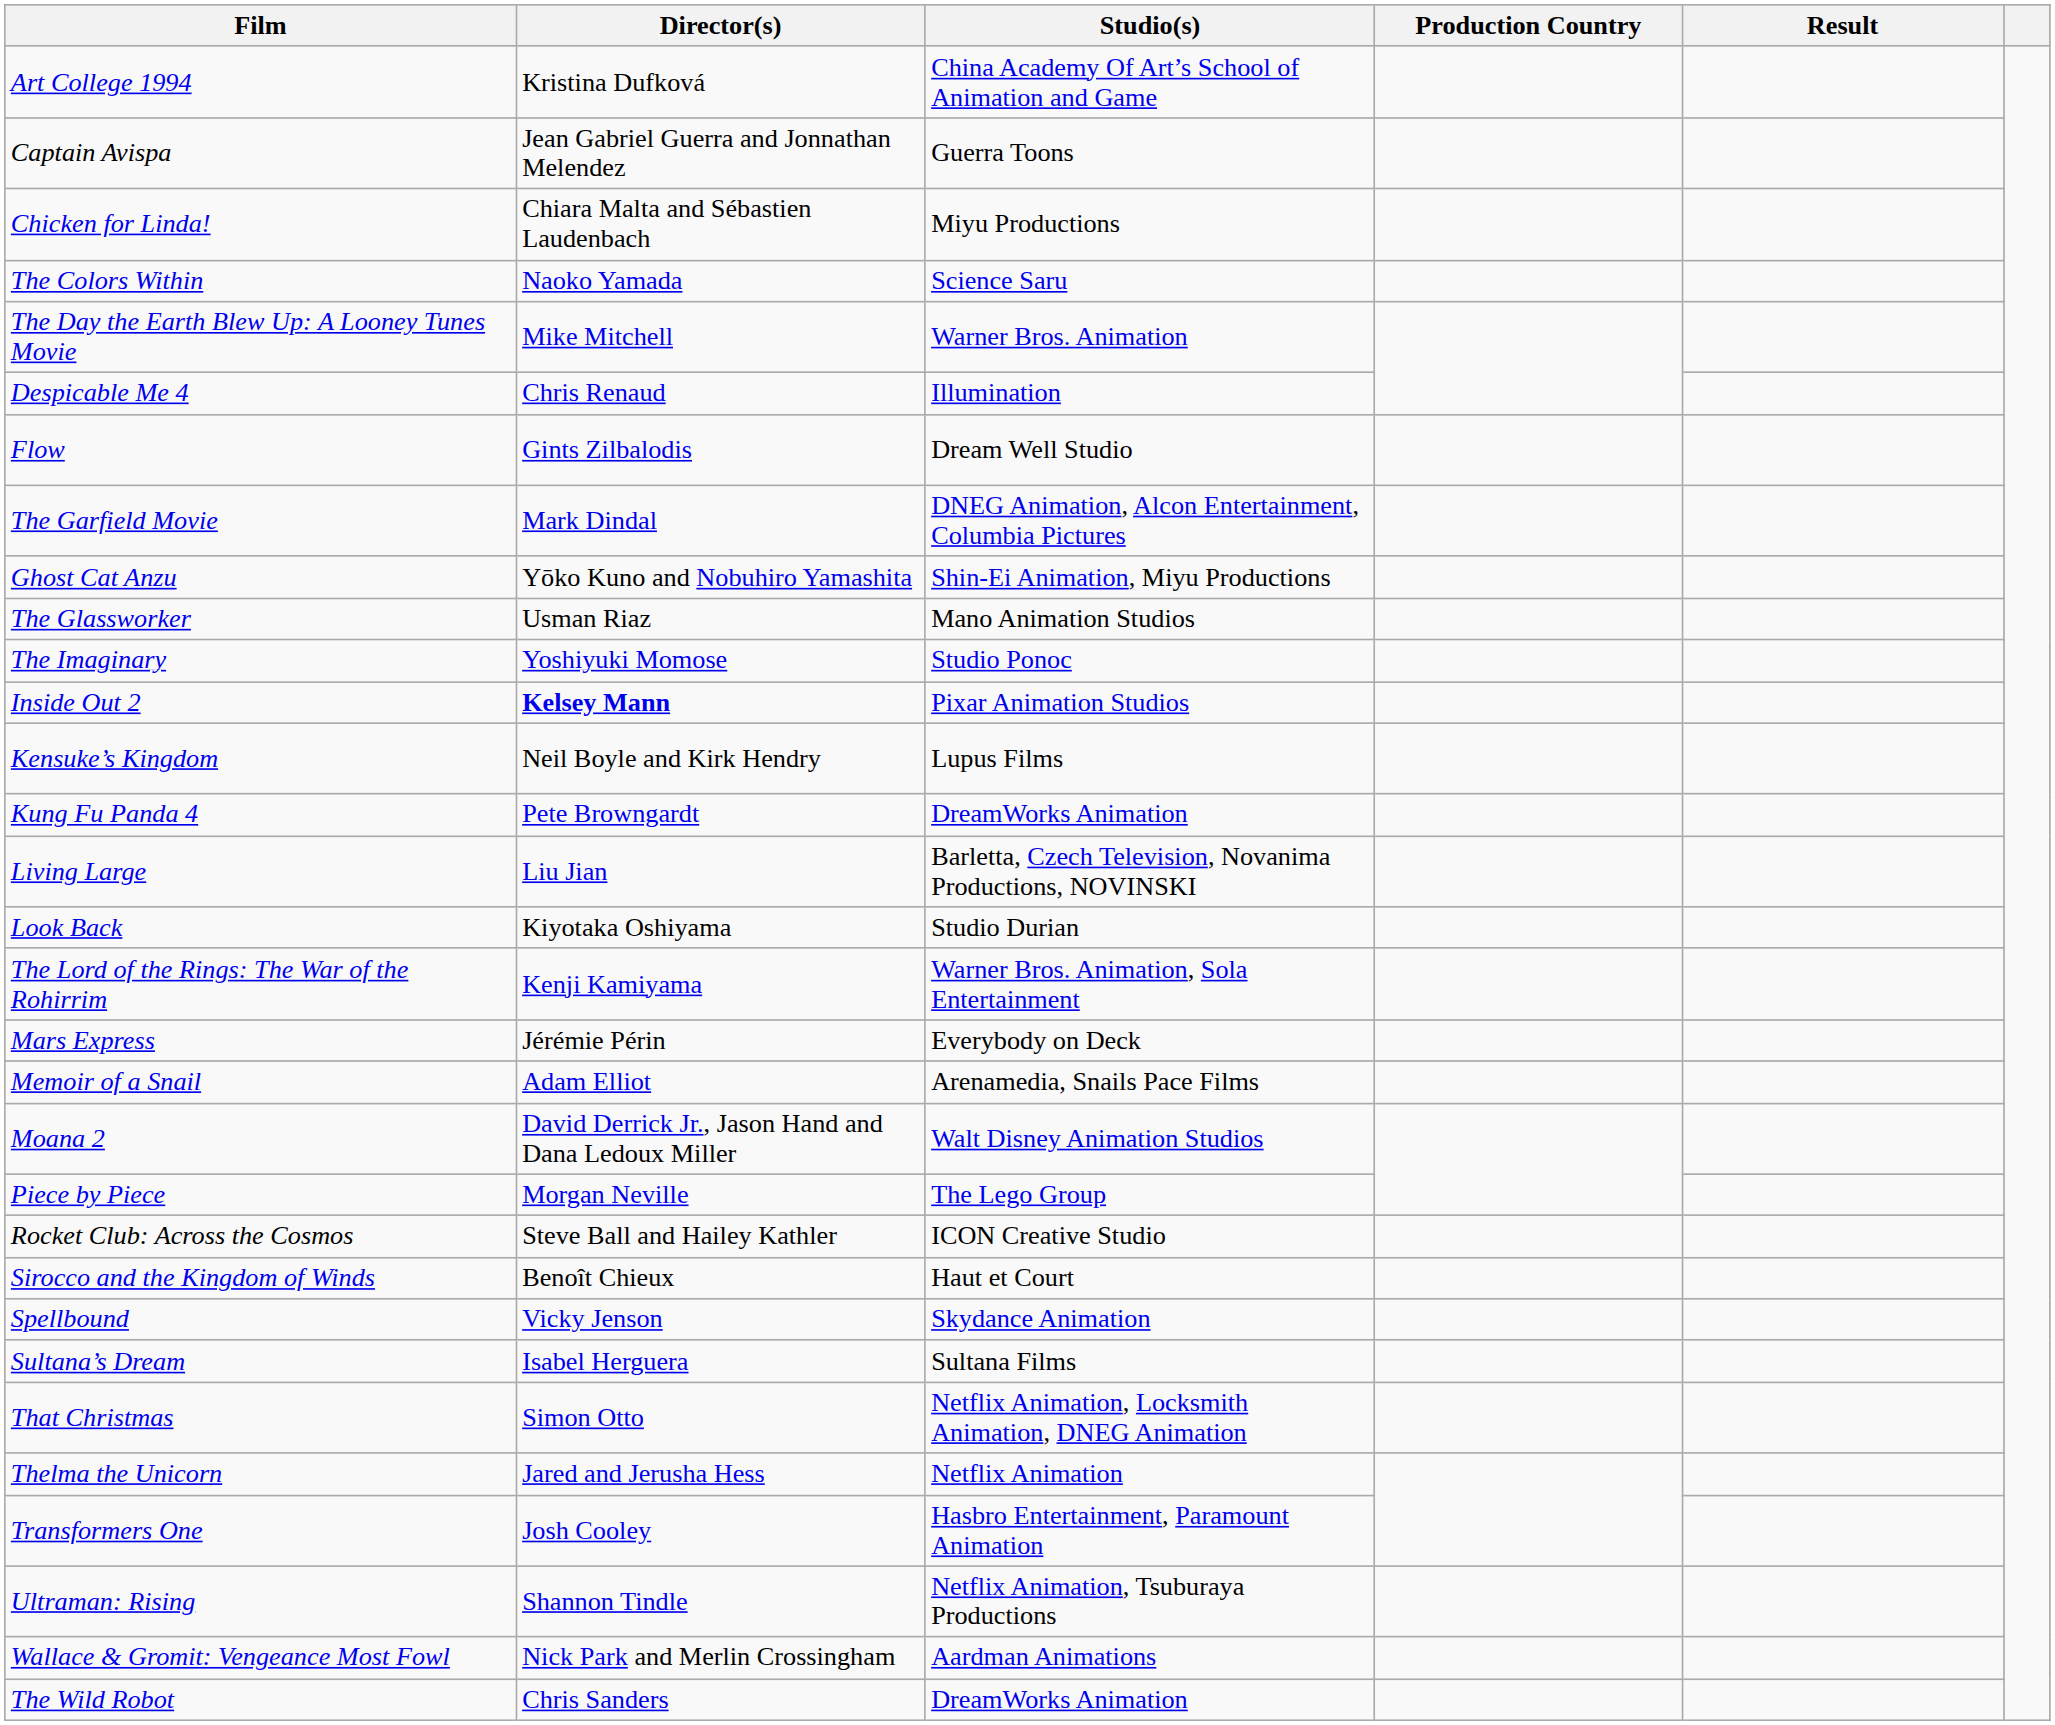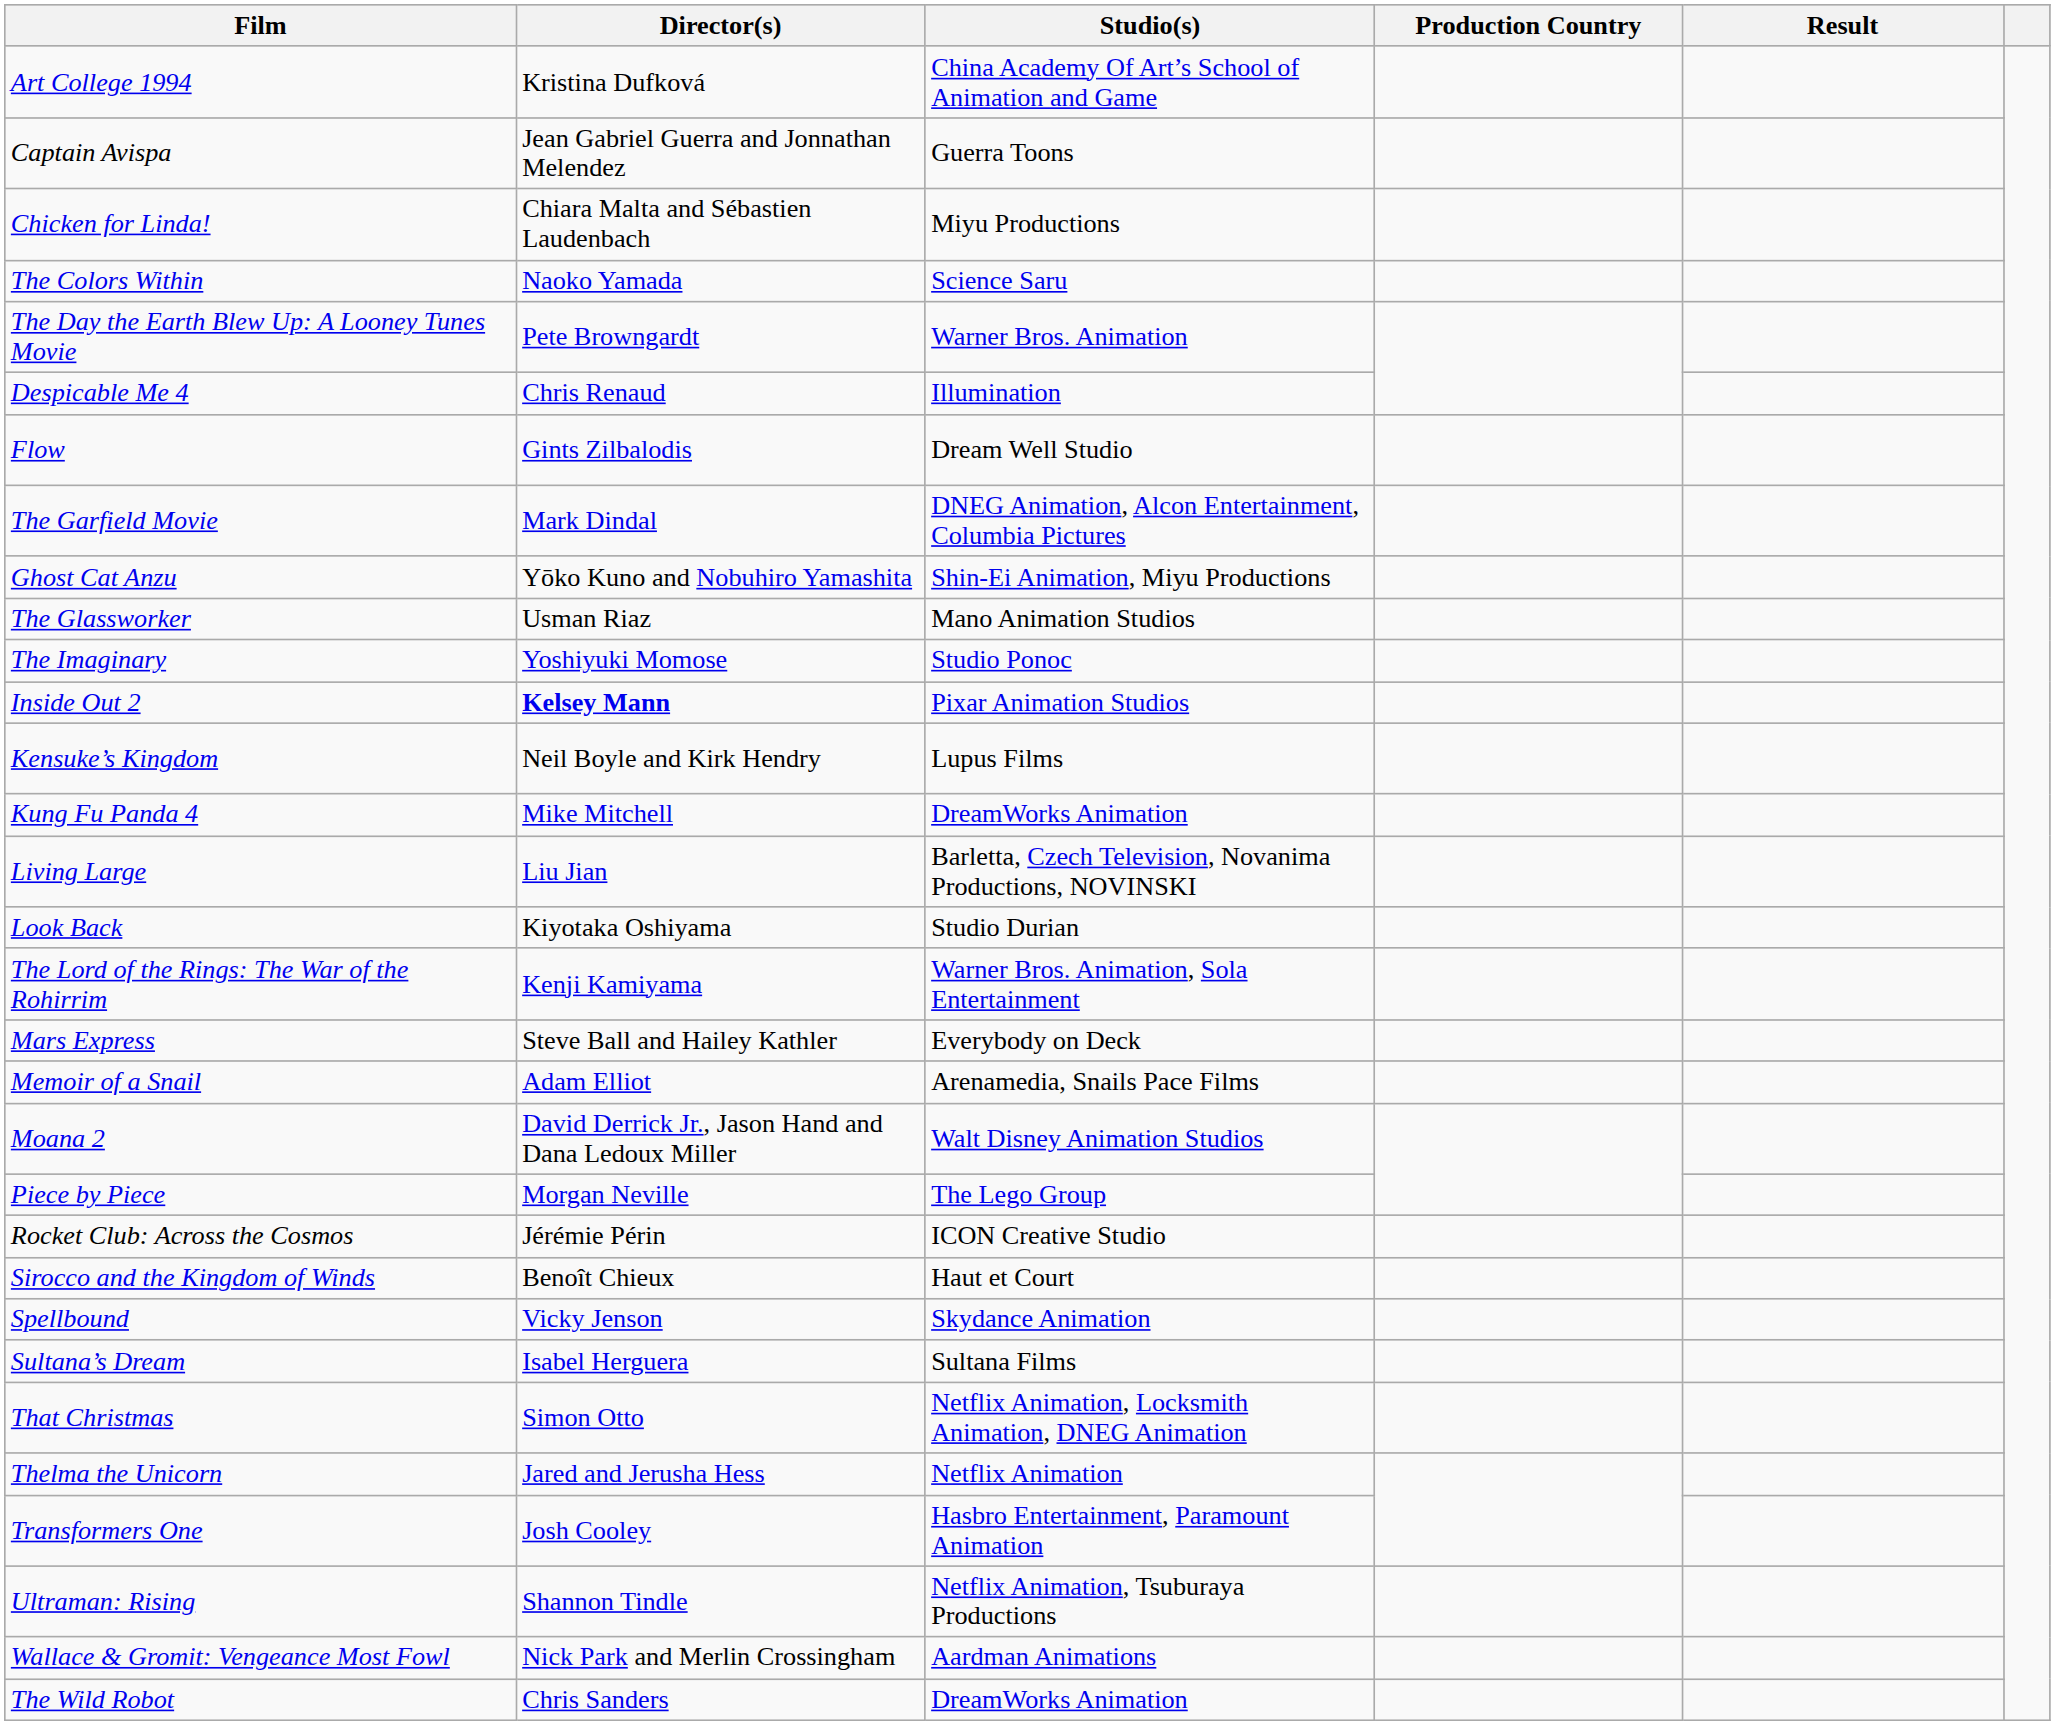The Day the Earth Blew Up: A Looney Tunes Movie | Director(s): Mike Mitchell -> Pete Browngardt
Kung Fu Panda 4 | Director(s): Pete Browngardt -> Mike Mitchell
Mars Express | Director(s): Jérémie Périn -> Steve Ball and Hailey Kathler
Rocket Club: Across the Cosmos | Director(s): Steve Ball and Hailey Kathler -> Jérémie Périn
